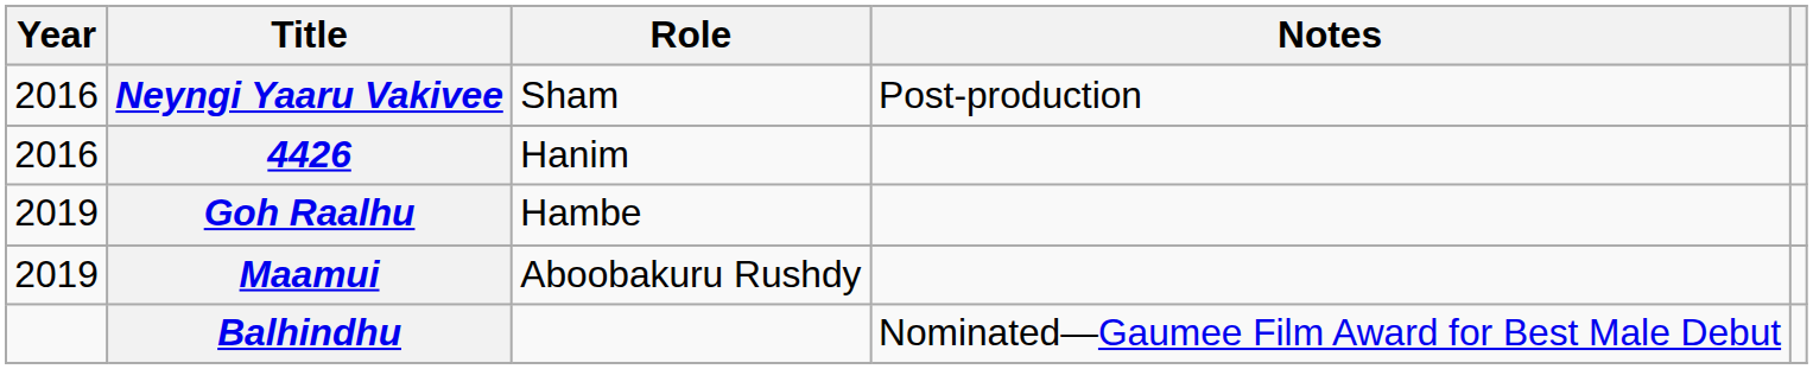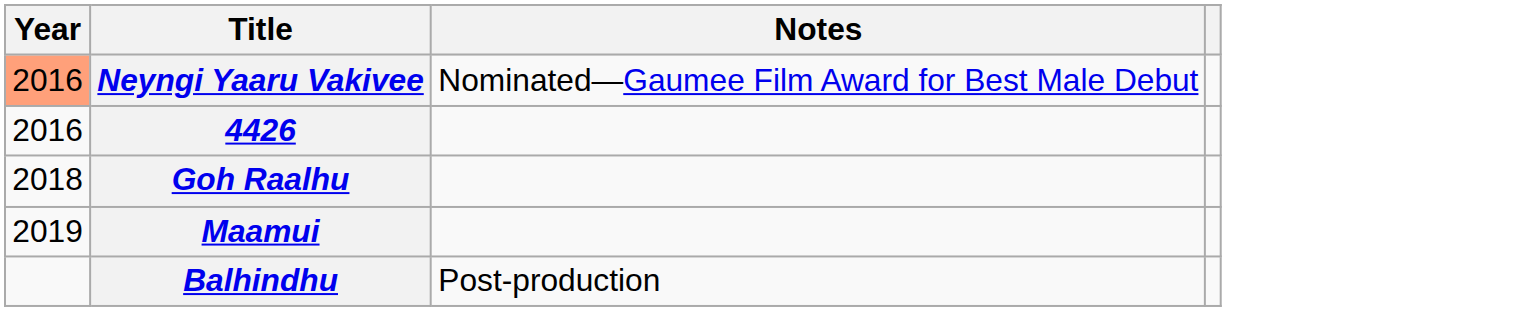- column: Role | Sham | Hanim | Hambe | Aboobakuru Rushdy
Neyngi Yaaru Vakivee | Year: no background -> lightsalmon background
Neyngi Yaaru Vakivee | Notes: Post-production -> Nominated—Gaumee Film Award for Best Male Debut
Goh Raalhu | Year: 2019 -> 2018
Balhindhu | Notes: Nominated—Gaumee Film Award for Best Male Debut -> Post-production
